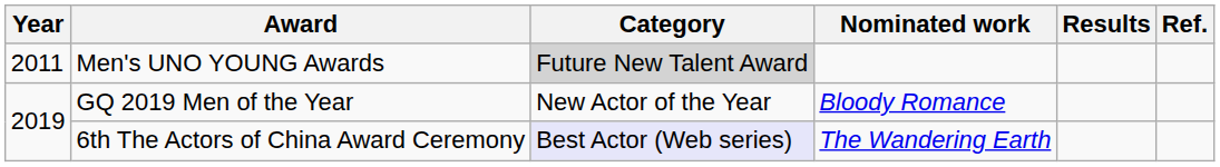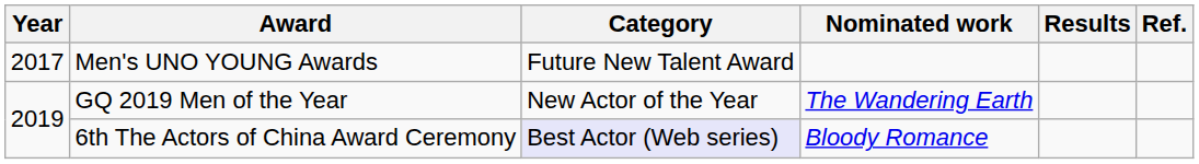Men's UNO YOUNG Awards | Year: 2011 -> 2017
Men's UNO YOUNG Awards | Category: lightgrey background -> no background
GQ 2019 Men of the Year | Nominated work: Bloody Romance -> The Wandering Earth
6th The Actors of China Award Ceremony | Nominated work: The Wandering Earth -> Bloody Romance
